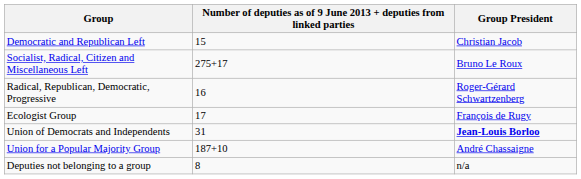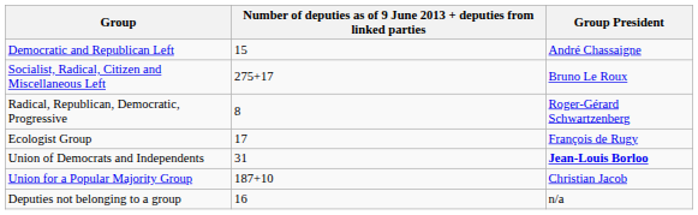Democratic and Republican Left | Group President: Christian Jacob -> André Chassaigne
Radical, Republican, Democratic, Progressive | column 2: 16 -> 8
Union for a Popular Majority Group | Group President: André Chassaigne -> Christian Jacob
Deputies not belonging to a group | column 2: 8 -> 16
